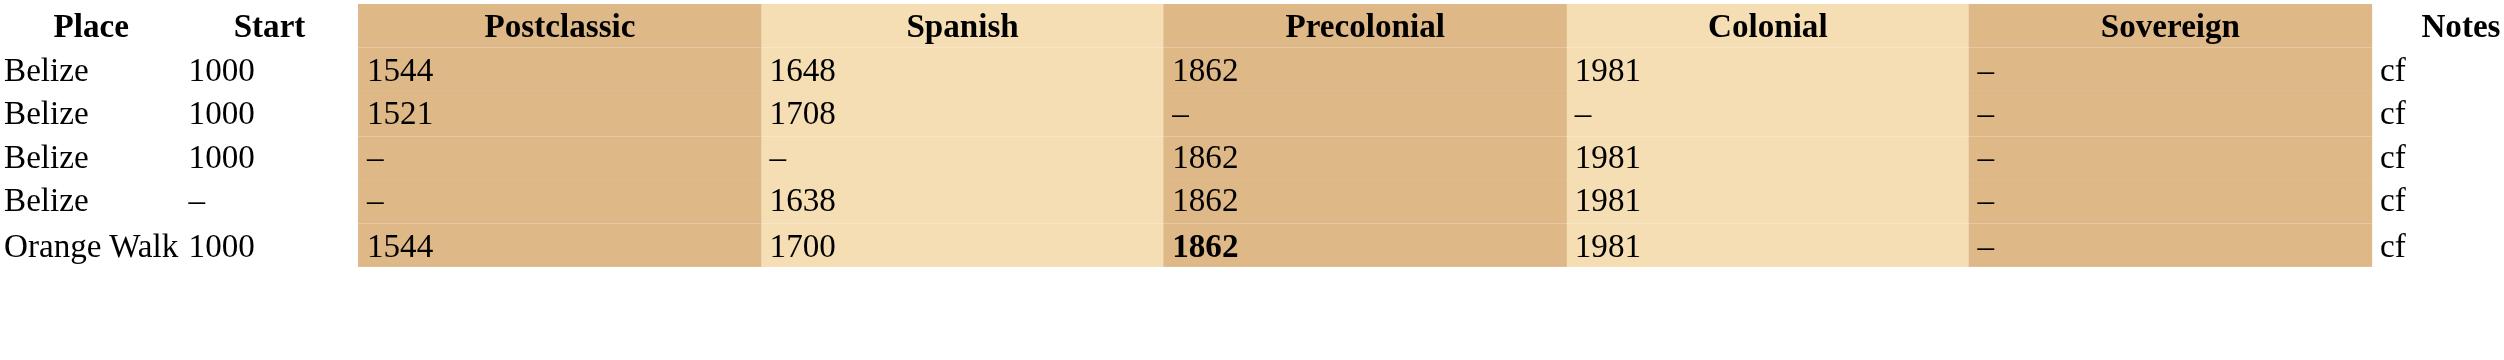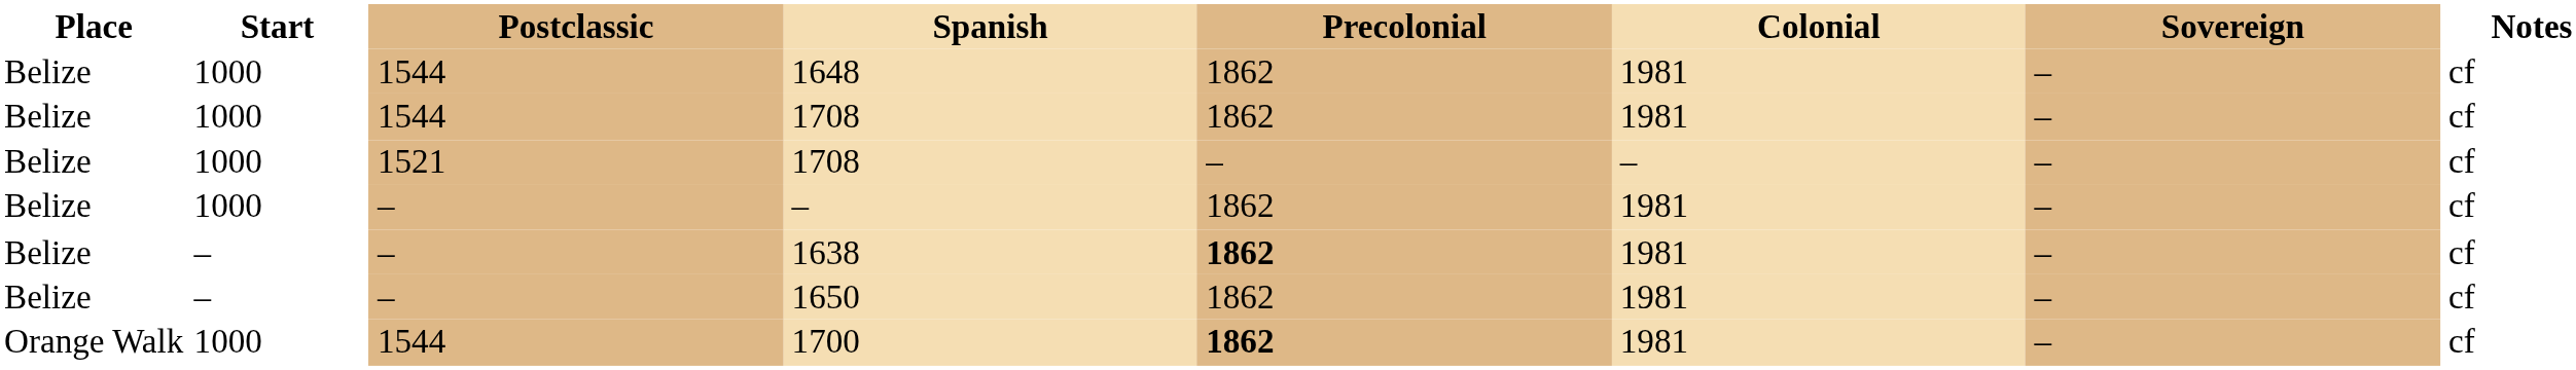+ row: Belize | 1000 | 1544 | 1708 | 1862 | 1981 | – | cf
1638 | Precolonial: normal -> bold
+ row: Belize | – | – | 1650 | 1862 | 1981 | – | cf
